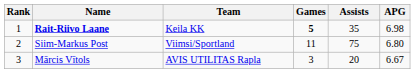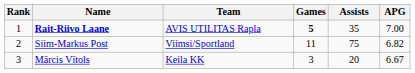Rait-Riivo Laane | Team: Keila KK -> AVIS UTILITAS Rapla
Rait-Riivo Laane | APG: 6.98 -> 7.00
Siim-Markus Post | APG: 6.80 -> 6.82
Mārcis Vītols | Team: AVIS UTILITAS Rapla -> Keila KK
